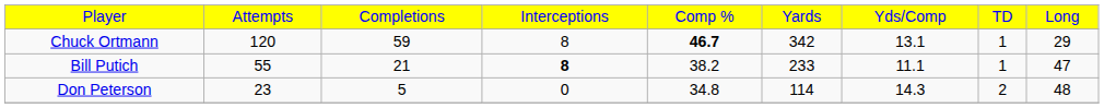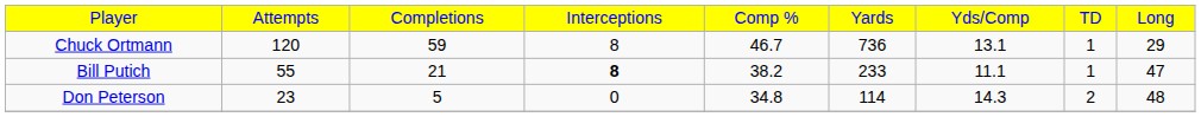Chuck Ortmann | column 5: bold -> normal
Chuck Ortmann | column 6: 342 -> 736
